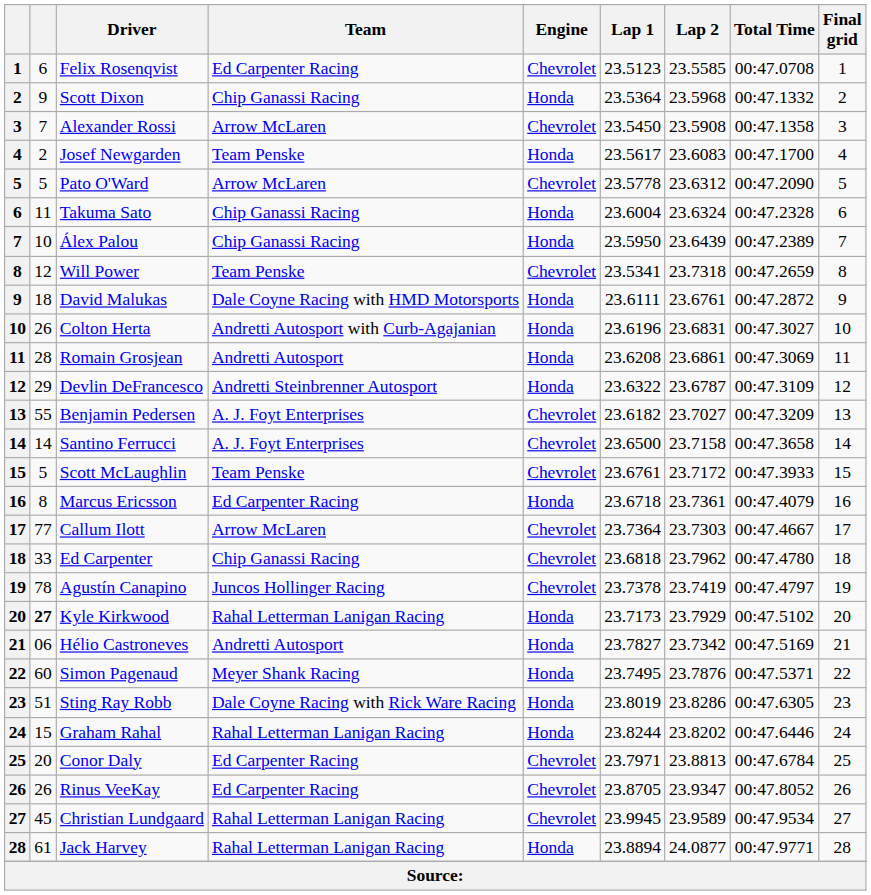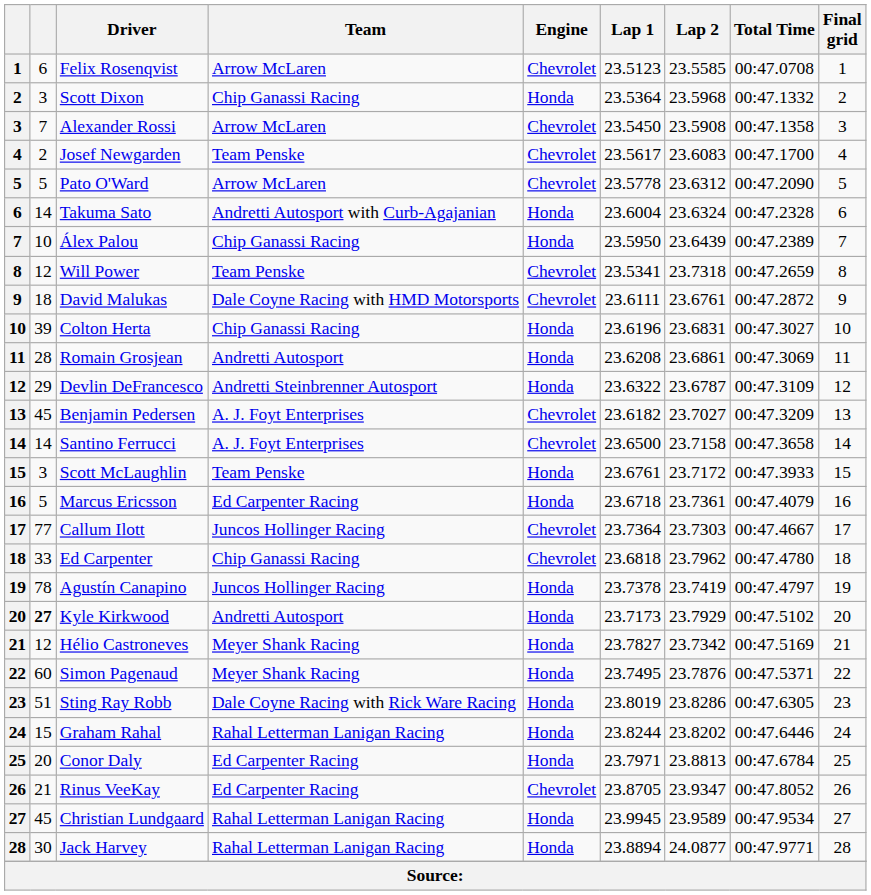Felix Rosenqvist | Team: Ed Carpenter Racing -> Arrow McLaren
Scott Dixon | column 2: 9 -> 3
Josef Newgarden | Engine: Honda -> Chevrolet
Takuma Sato | column 2: 11 -> 14
Takuma Sato | Team: Chip Ganassi Racing -> Andretti Autosport with Curb-Agajanian
David Malukas | Engine: Honda -> Chevrolet
Colton Herta | column 2: 26 -> 39
Colton Herta | Team: Andretti Autosport with Curb-Agajanian -> Chip Ganassi Racing
Benjamin Pedersen | column 2: 55 -> 45
Scott McLaughlin | column 2: 5 -> 3
Scott McLaughlin | Engine: Chevrolet -> Honda
Marcus Ericsson | column 2: 8 -> 5
Callum Ilott | Team: Arrow McLaren -> Juncos Hollinger Racing
Agustín Canapino | Engine: Chevrolet -> Honda
Kyle Kirkwood | Team: Rahal Letterman Lanigan Racing -> Andretti Autosport
Hélio Castroneves | column 2: 06 -> 12
Hélio Castroneves | Team: Andretti Autosport -> Meyer Shank Racing
Conor Daly | Engine: Chevrolet -> Honda
Rinus VeeKay | column 2: 26 -> 21
Christian Lundgaard | Engine: Chevrolet -> Honda
Jack Harvey | column 2: 61 -> 30
